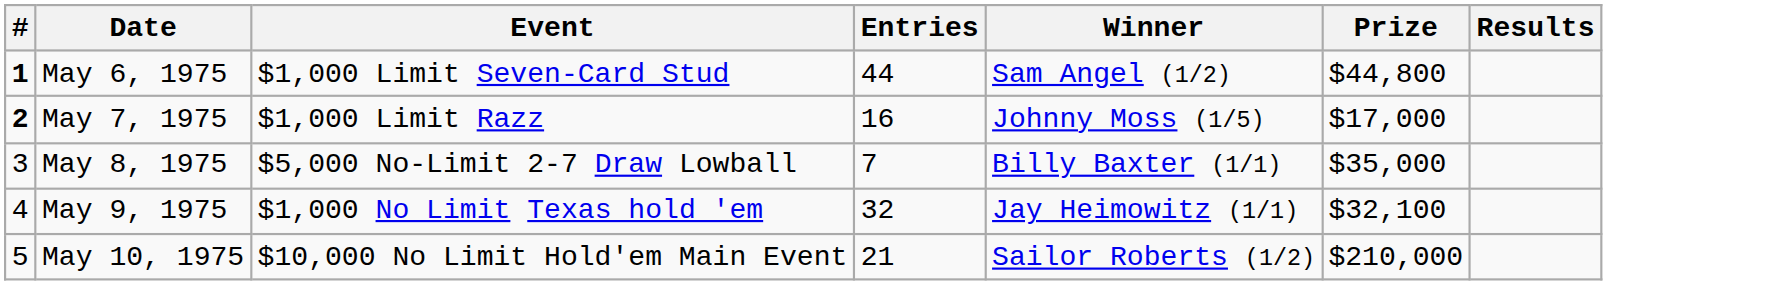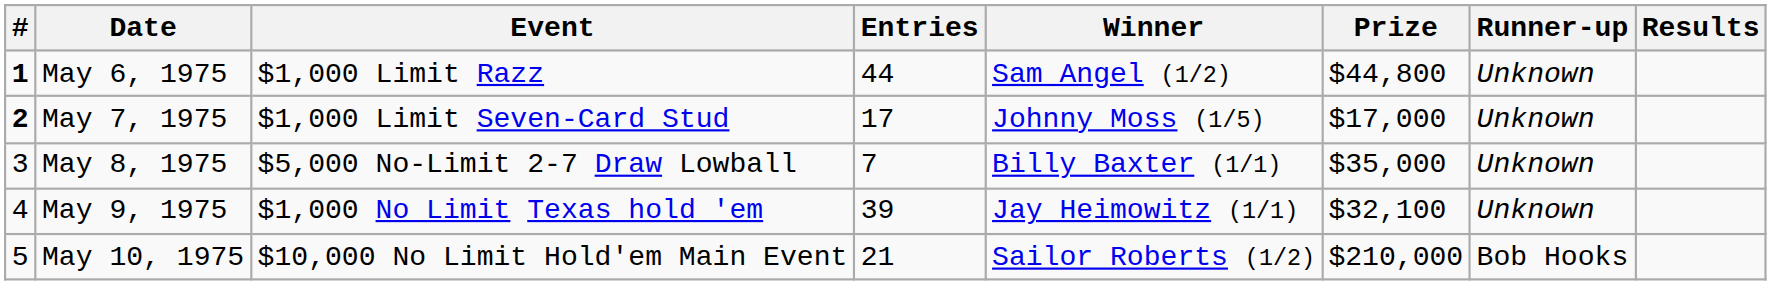+ column: Runner-up | Unknown | Unknown | Unknown | Unknown | Bob Hooks
May 6, 1975 | Event: $1,000 Limit Seven-Card Stud -> $1,000 Limit Razz
May 7, 1975 | Event: $1,000 Limit Razz -> $1,000 Limit Seven-Card Stud
May 7, 1975 | Entries: 16 -> 17
May 9, 1975 | Entries: 32 -> 39
